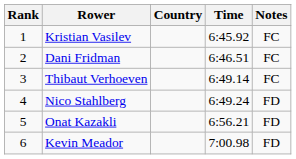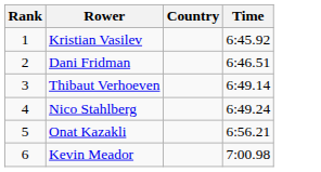- column: Notes | FC | FC | FC | FD | FD | FD
